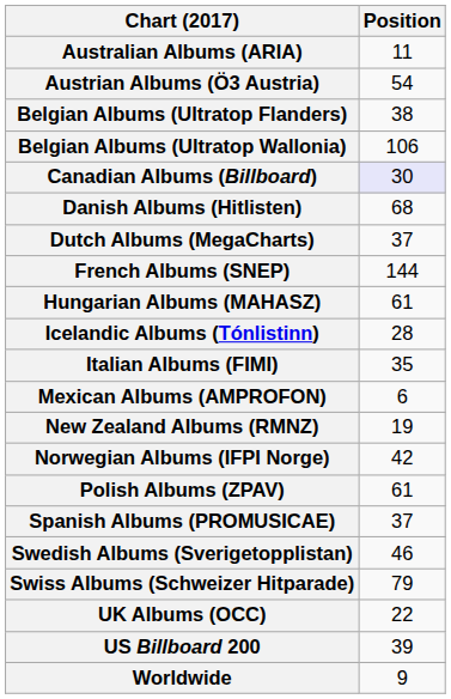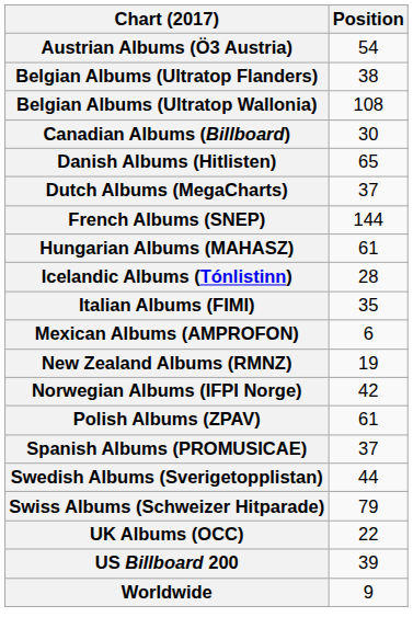- row: Australian Albums (ARIA) | 11
Belgian Albums (Ultratop Wallonia) | Position: 106 -> 108
Canadian Albums (Billboard) | Position: lavender background -> no background
Danish Albums (Hitlisten) | Position: 68 -> 65
Swedish Albums (Sverigetopplistan) | Position: 46 -> 44
